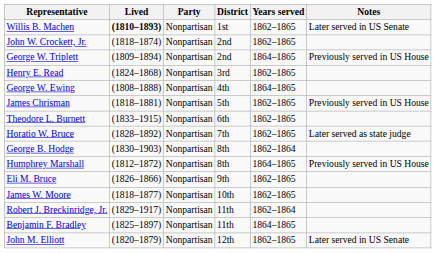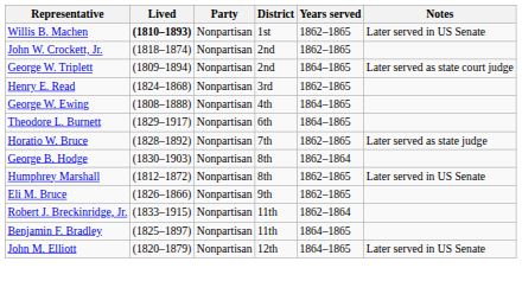George W. Triplett | Notes: Previously served in US House -> Later served as state court judge
- row: James Chrisman | (1818–1881) | Nonpartisan | 5th | 1862–1865 | Previously served in US House
Theodore L. Burnett | Lived: (1833–1915) -> (1829–1917)
Theodore L. Burnett | Years served: 1862–1865 -> 1864–1865
Humphrey Marshall | Years served: 1864–1865 -> 1862–1865
Humphrey Marshall | Notes: Previously served in US House -> Later served in US Senate
- row: James W. Moore | (1818–1877) | Nonpartisan | 10th | 1862–1865
Robert J. Breckinridge, Jr. | Lived: (1829–1917) -> (1833–1915)
John M. Elliott | Years served: 1862–1865 -> 1864–1865
